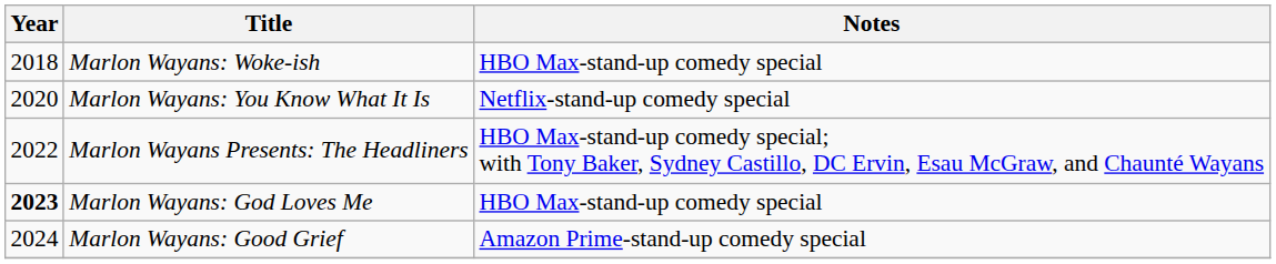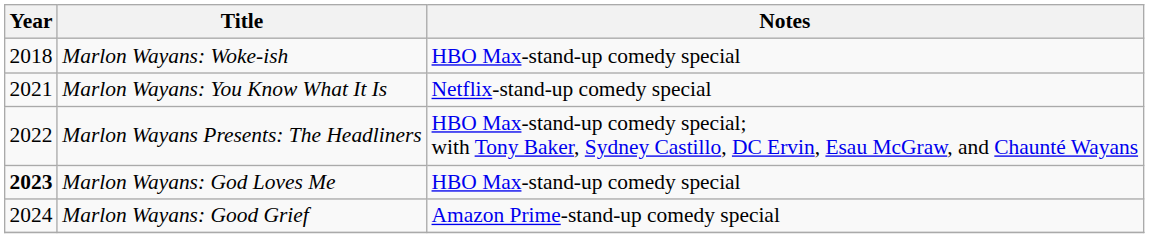Marlon Wayans: You Know What It Is | Year: 2020 -> 2021
